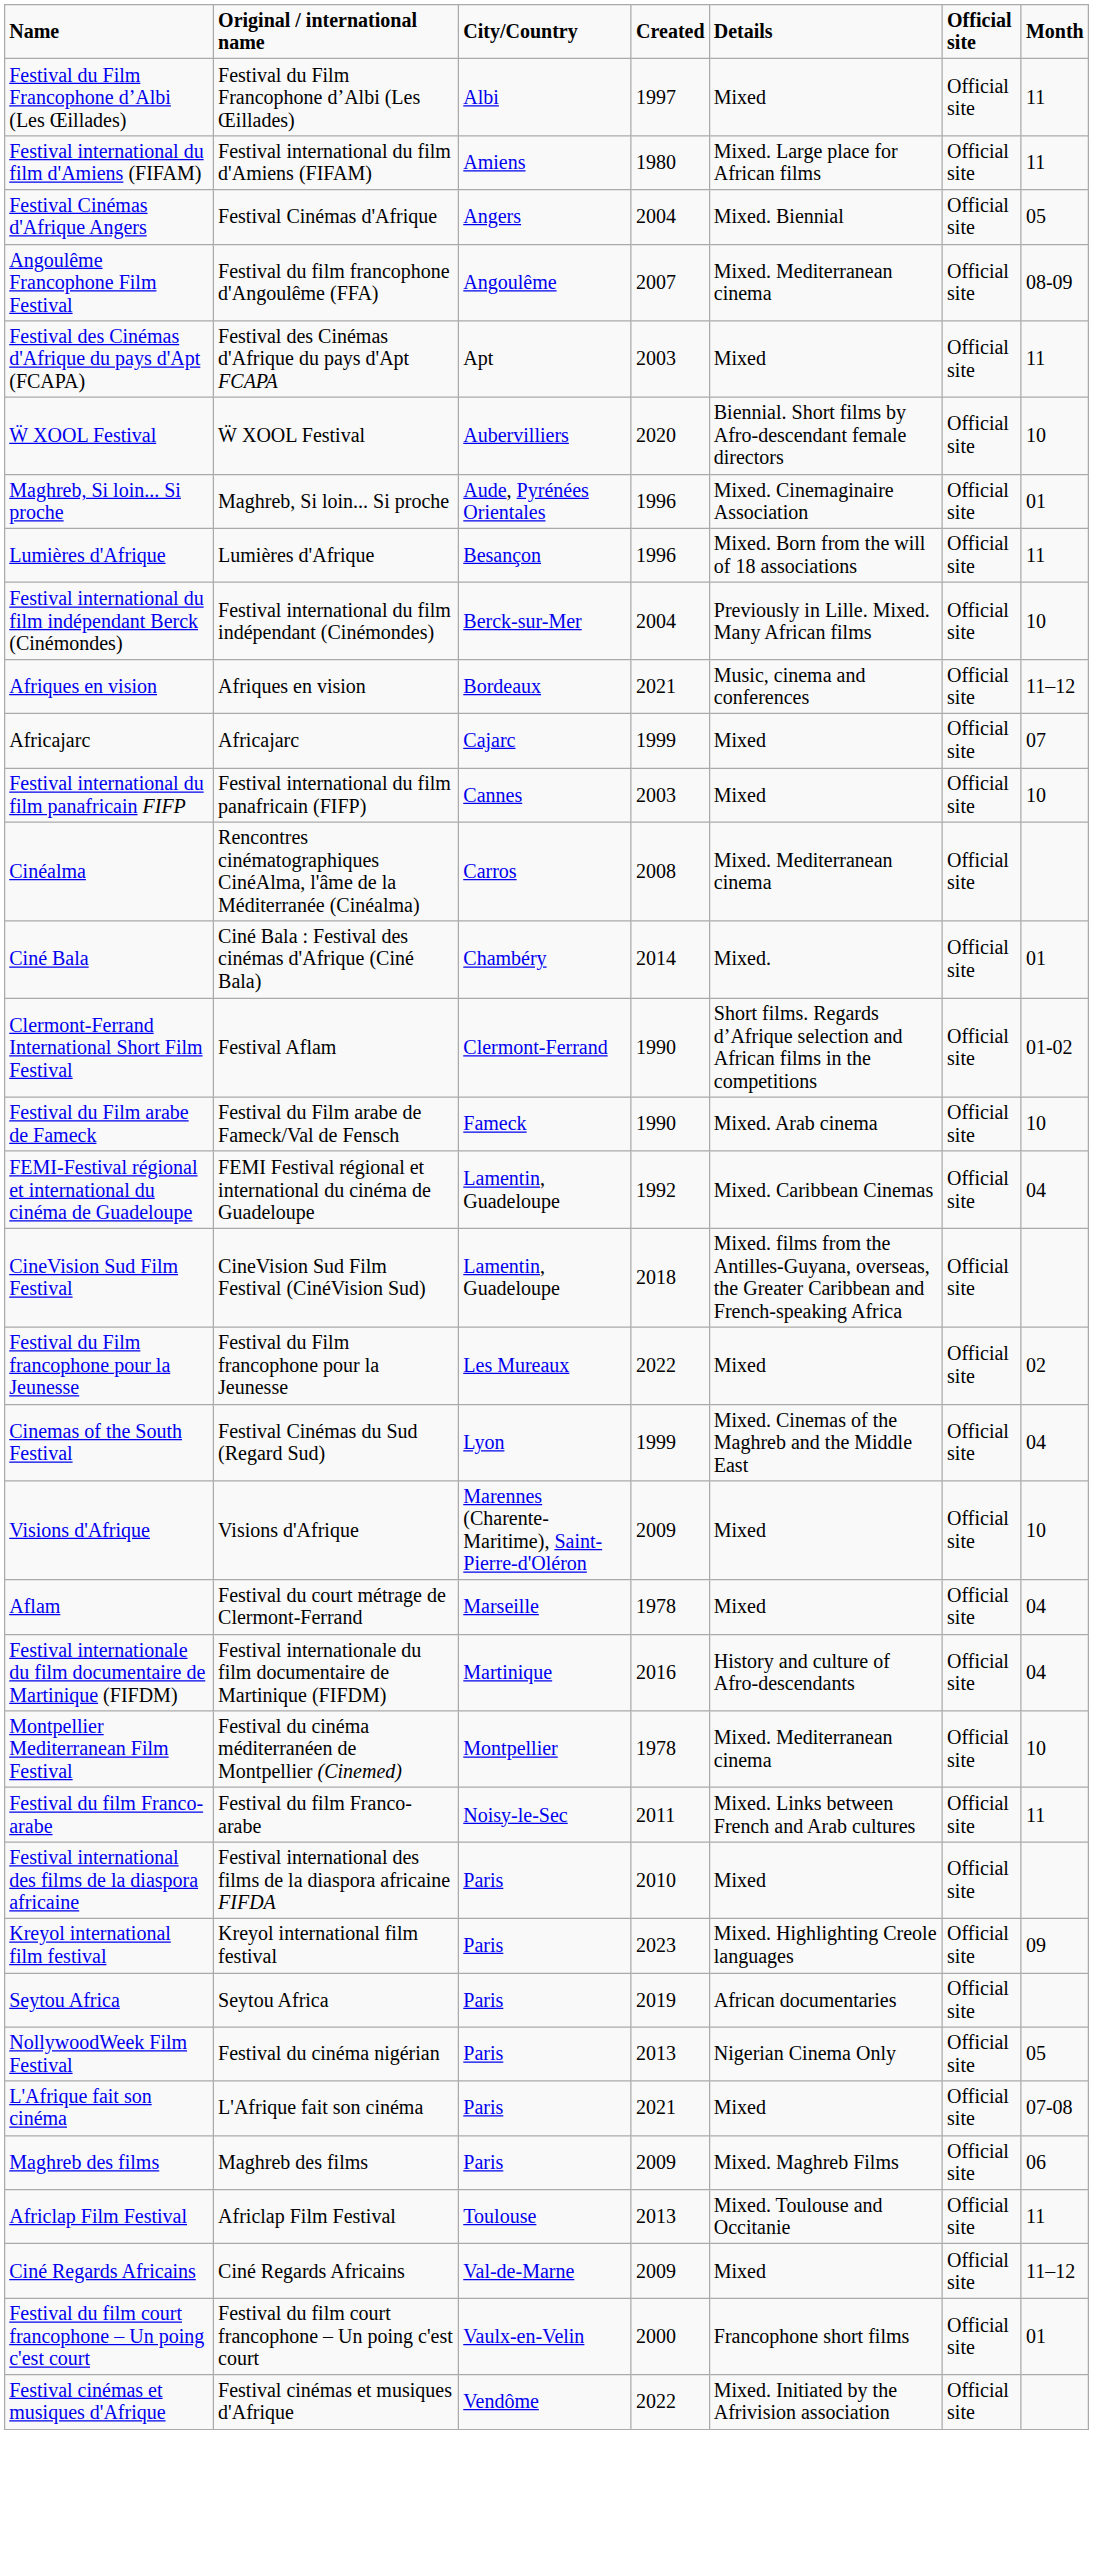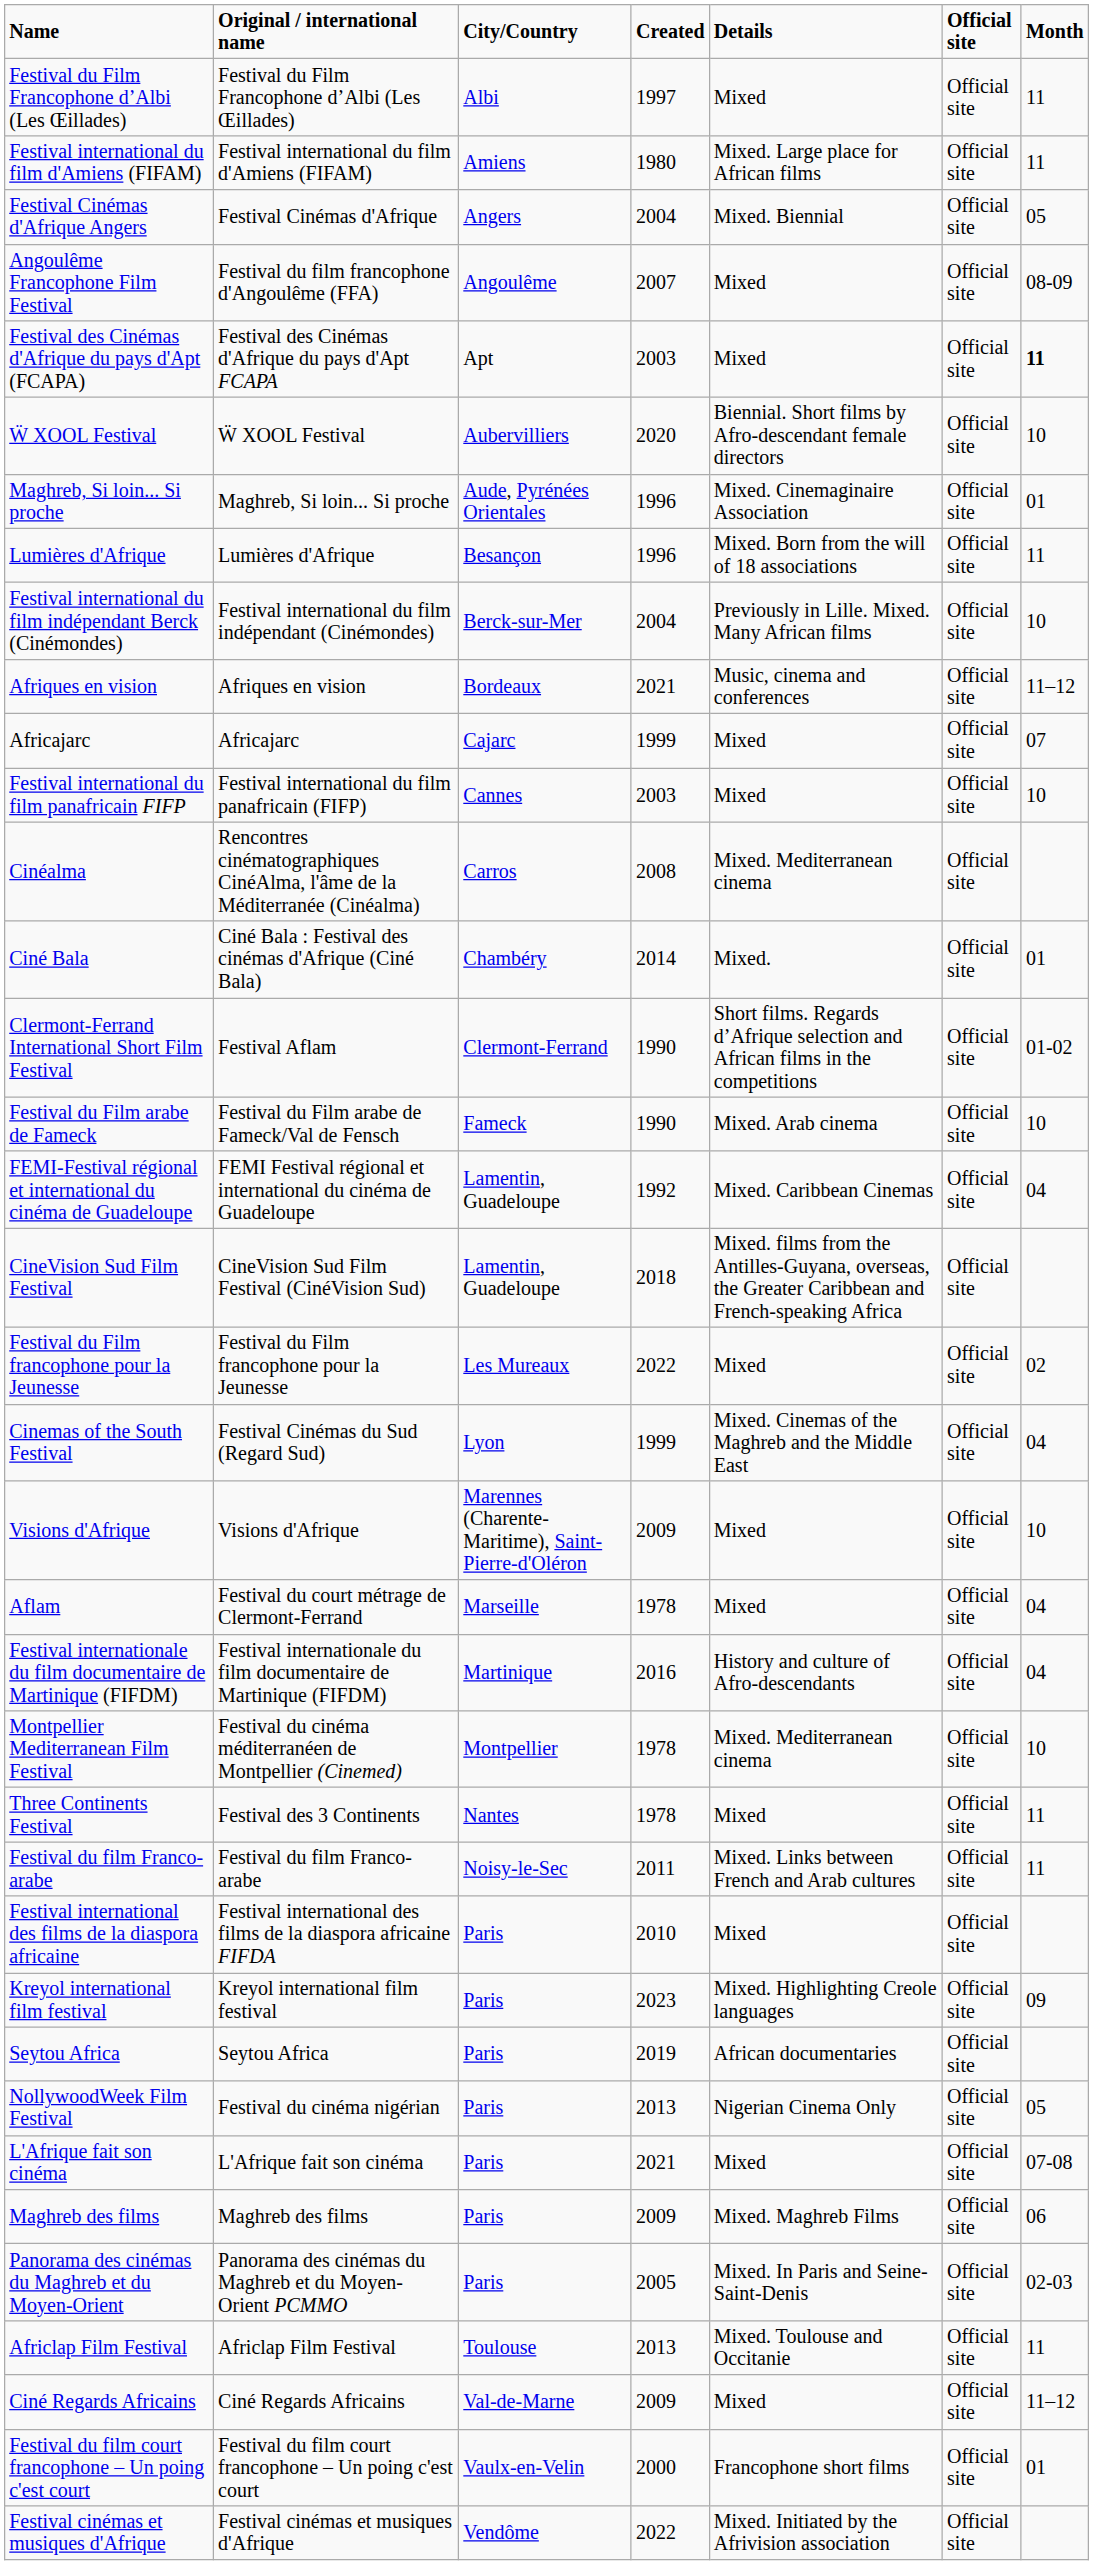Angoulême Francophone Film Festival | Details: Mixed. Mediterranean cinema -> Mixed
Festival des Cinémas d'Afrique du pays d'Apt (FCAPA) | Month: normal -> bold
+ row: Three Continents Festival | Festival des 3 Continents | Nantes | 1978 | Mixed | Official site | 11
+ row: Panorama des cinémas du Maghreb et du Moyen-Orient | Panorama des cinémas du Maghreb et du Moyen-Orient PCMMO | Paris | 2005 | Mixed. In Paris and Seine-Saint-Denis | Official site | 02-03
